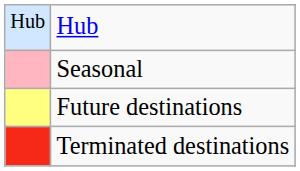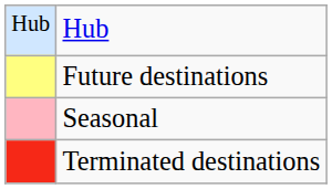rows swapped: Future destinations <-> Seasonal
